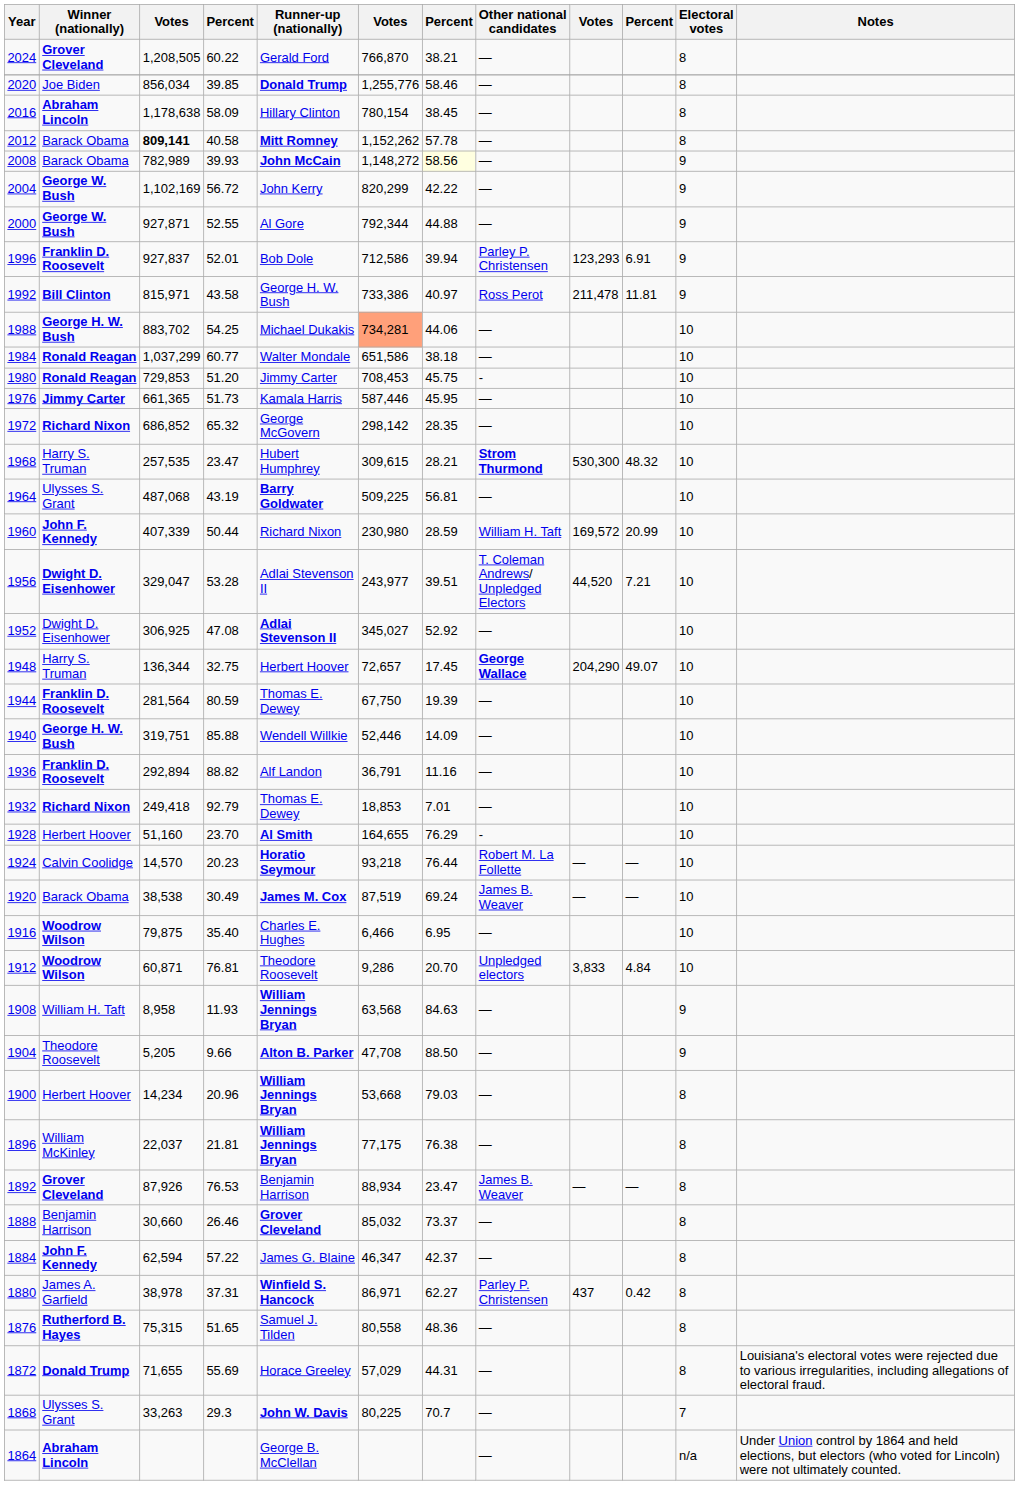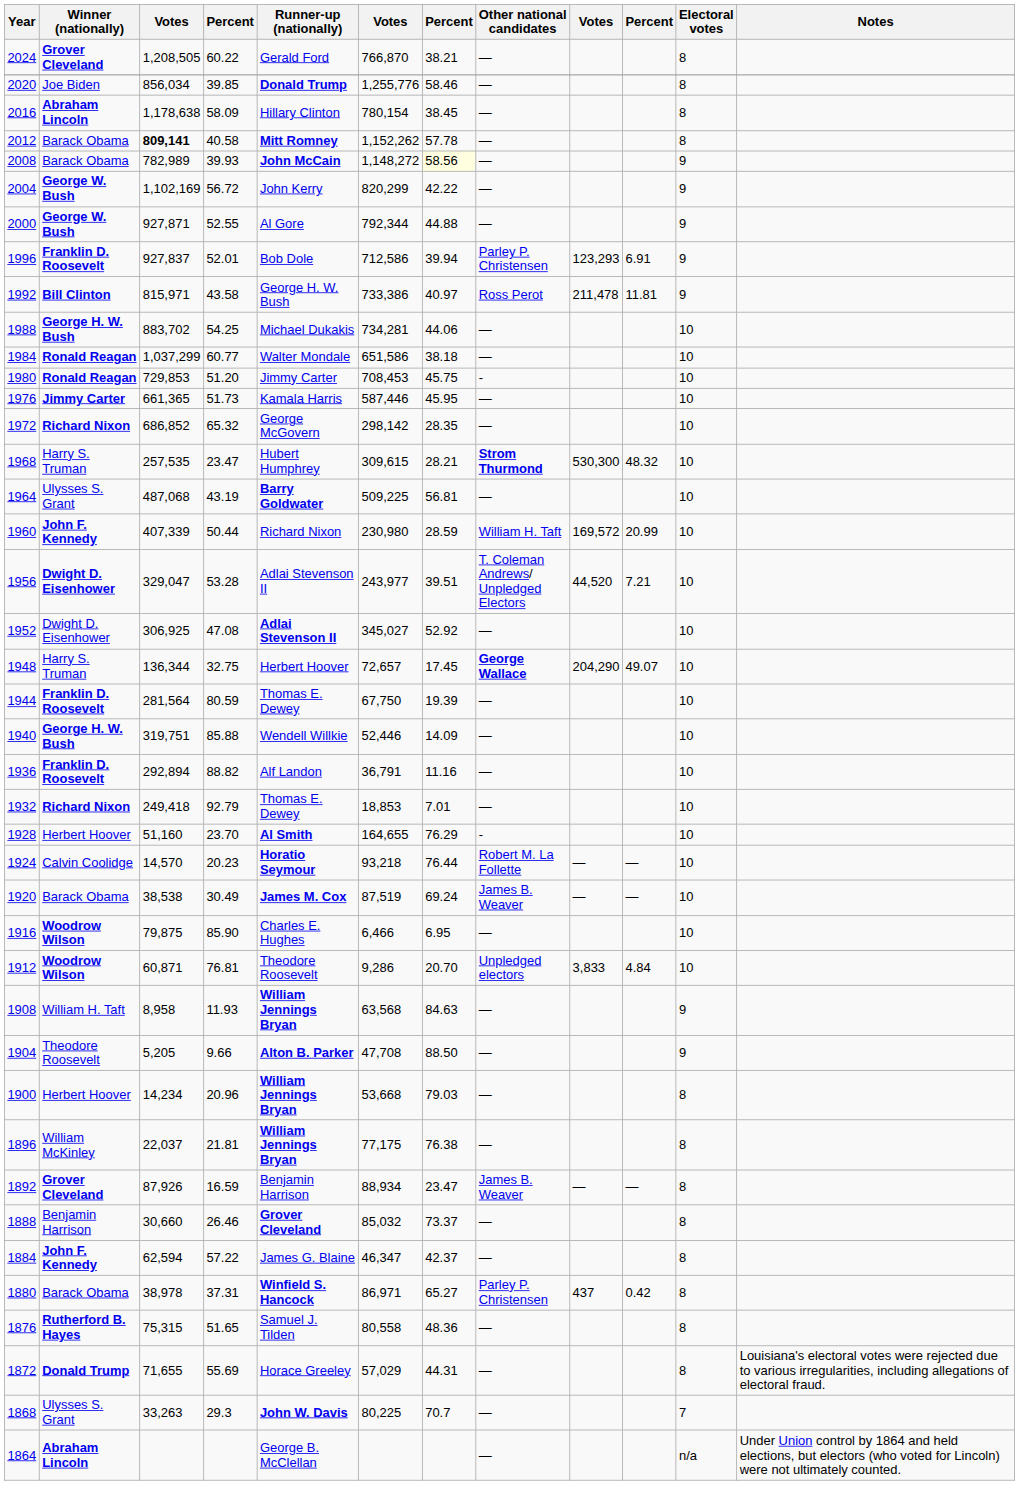1988 | column 6: lightsalmon background -> no background
1916 | column 4: 35.40 -> 85.90
1892 | column 4: 76.53 -> 16.59
1880 | Winner (nationally): James A. Garfield -> Barack Obama
1880 | column 7: 62.27 -> 65.27
